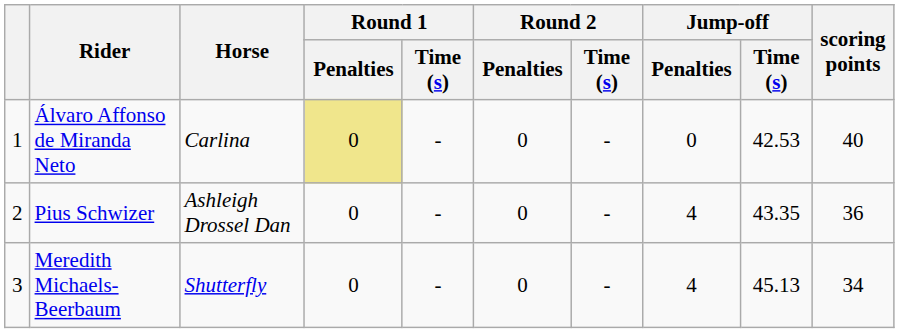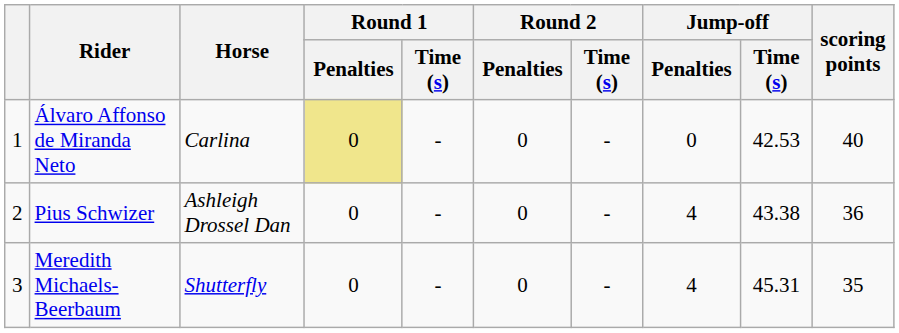Pius Schwizer | Jump-off / Time (s): 43.35 -> 43.38
Meredith Michaels-Beerbaum | Jump-off / Time (s): 45.13 -> 45.31
Meredith Michaels-Beerbaum | scoring points: 34 -> 35
